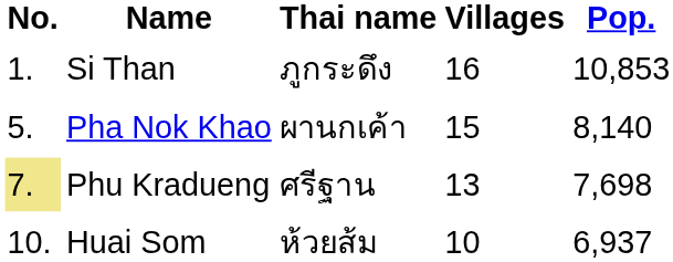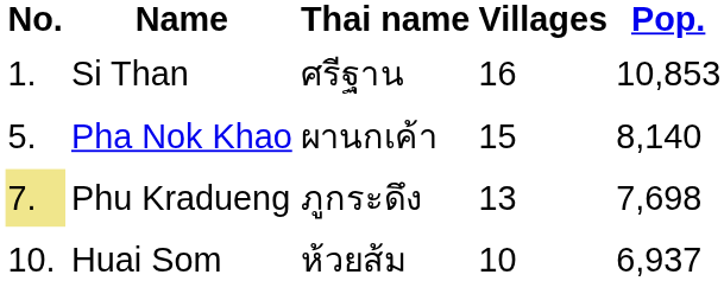Si Than | Thai name: ภูกระดึง -> ศรีฐาน
Phu Kradueng | Thai name: ศรีฐาน -> ภูกระดึง
